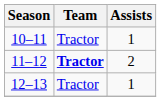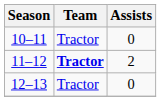10–11 | Assists: 1 -> 0
12–13 | Assists: 1 -> 0
